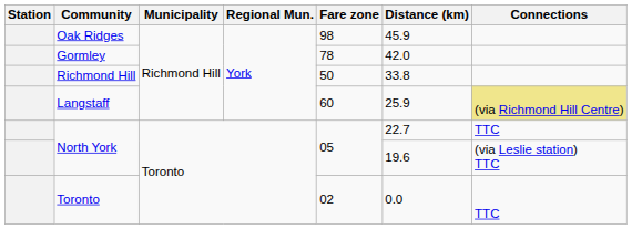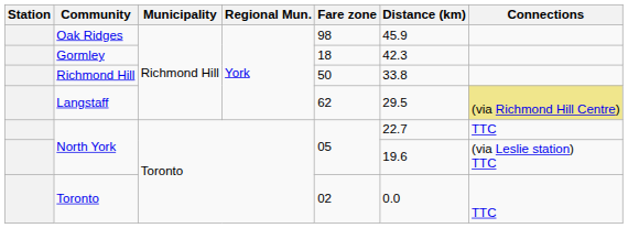Gormley | Fare zone: 78 -> 18
Gormley | Distance (km): 42.0 -> 42.3
Langstaff | Fare zone: 60 -> 62
Langstaff | Distance (km): 25.9 -> 29.5
